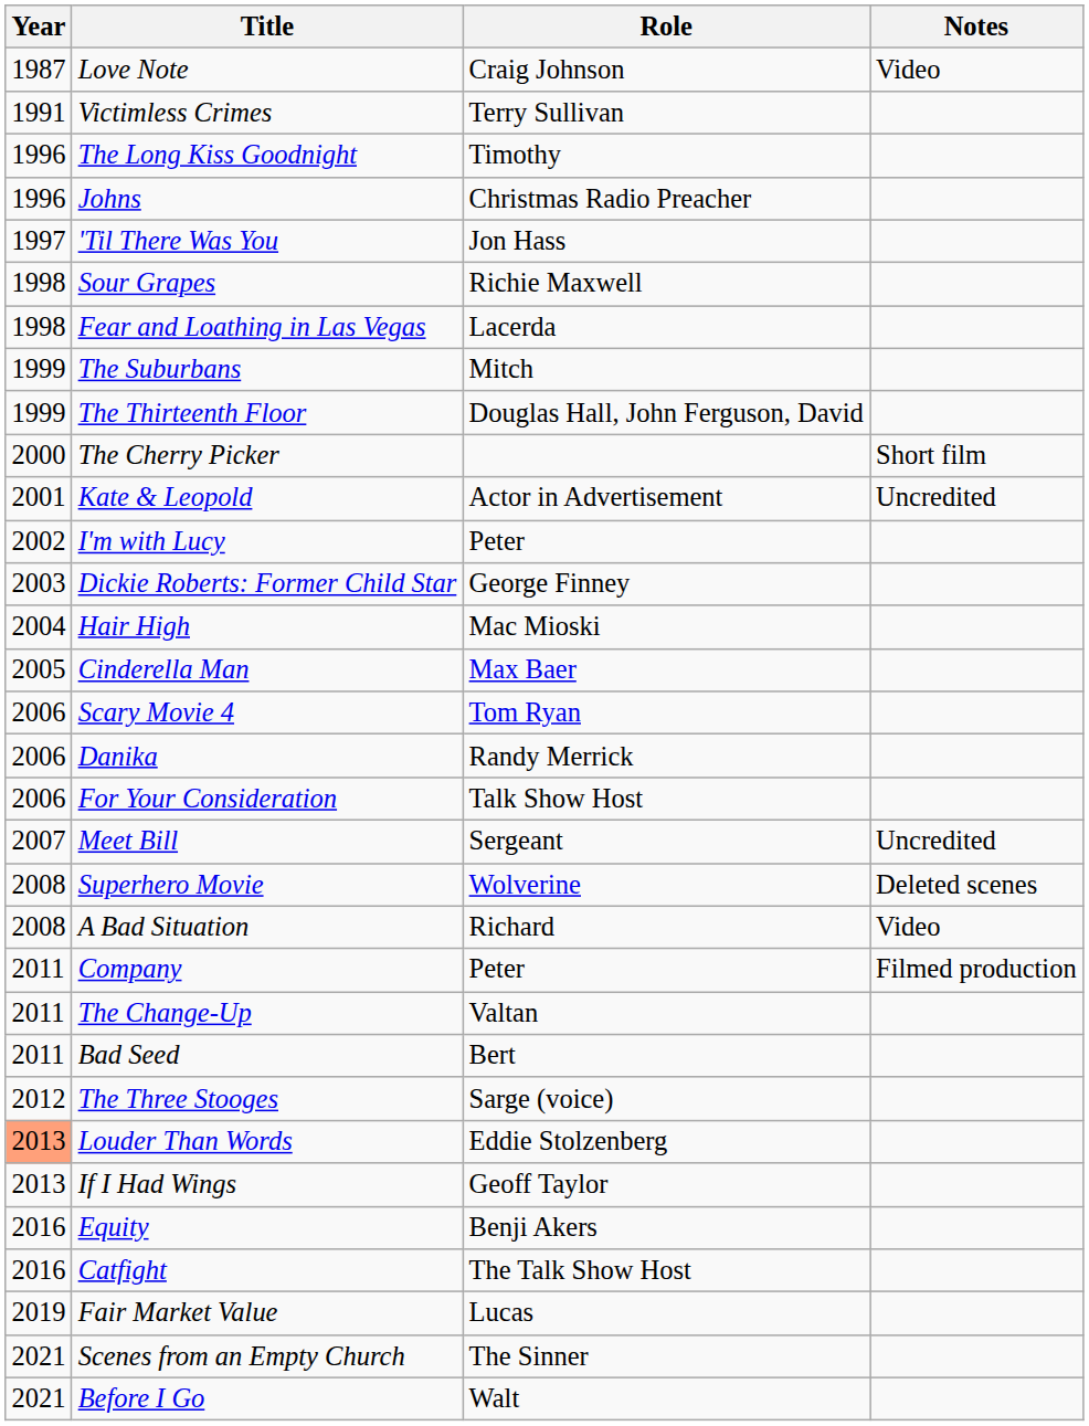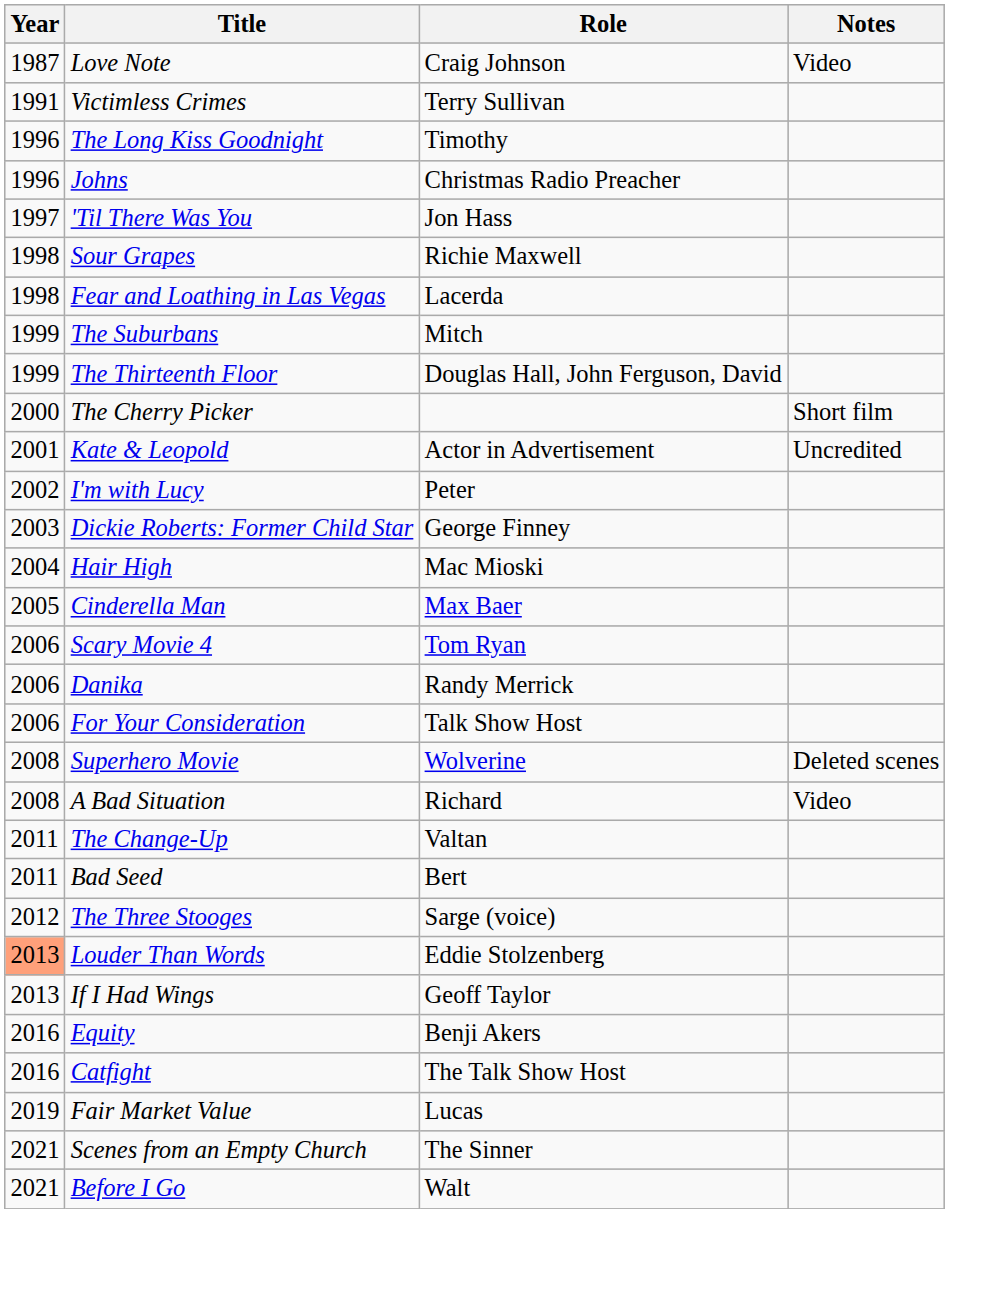- row: 2007 | Meet Bill | Sergeant | Uncredited
- row: 2011 | Company | Peter | Filmed production
